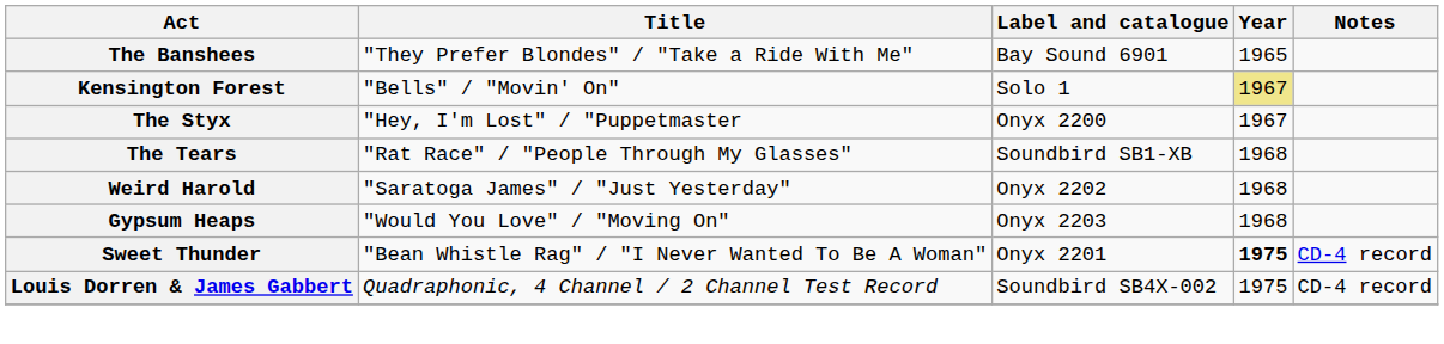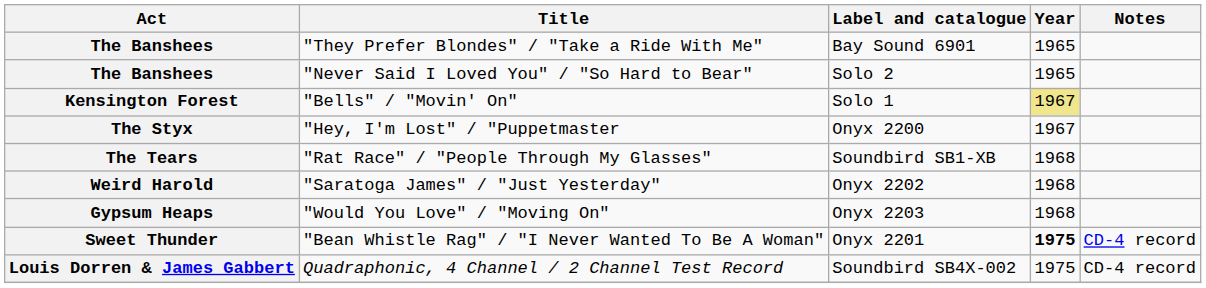+ row: The Banshees | "Never Said I Loved You" / "So Hard to Bear" | Solo 2 | 1965
